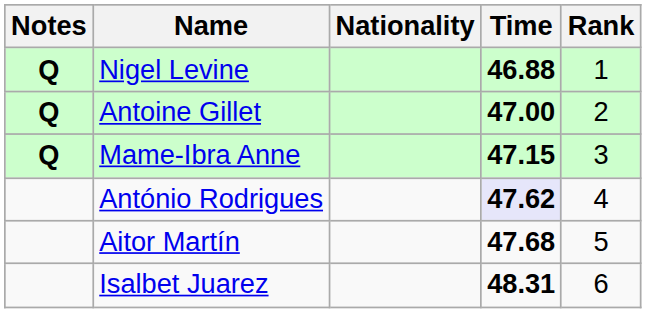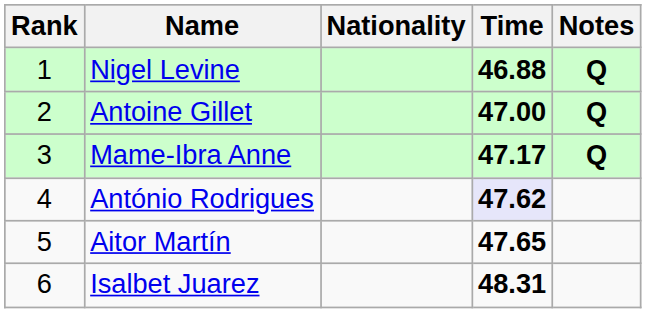columns swapped: Rank <-> Notes
Mame-Ibra Anne | Time: 47.15 -> 47.17
Aitor Martín | Time: 47.68 -> 47.65
